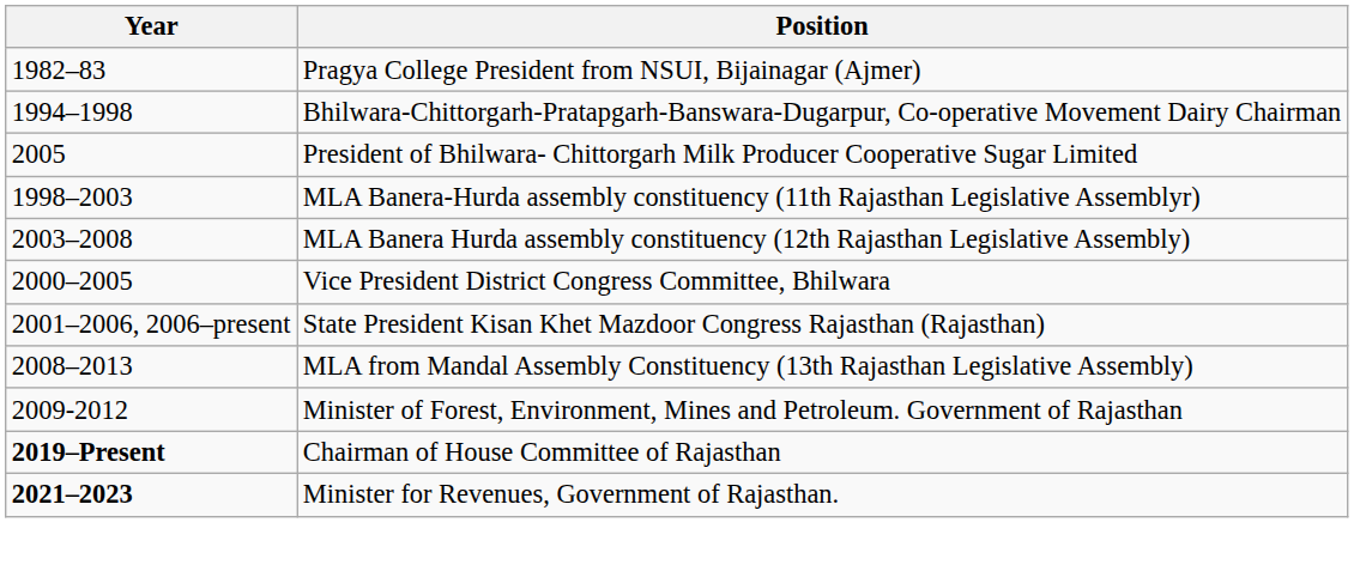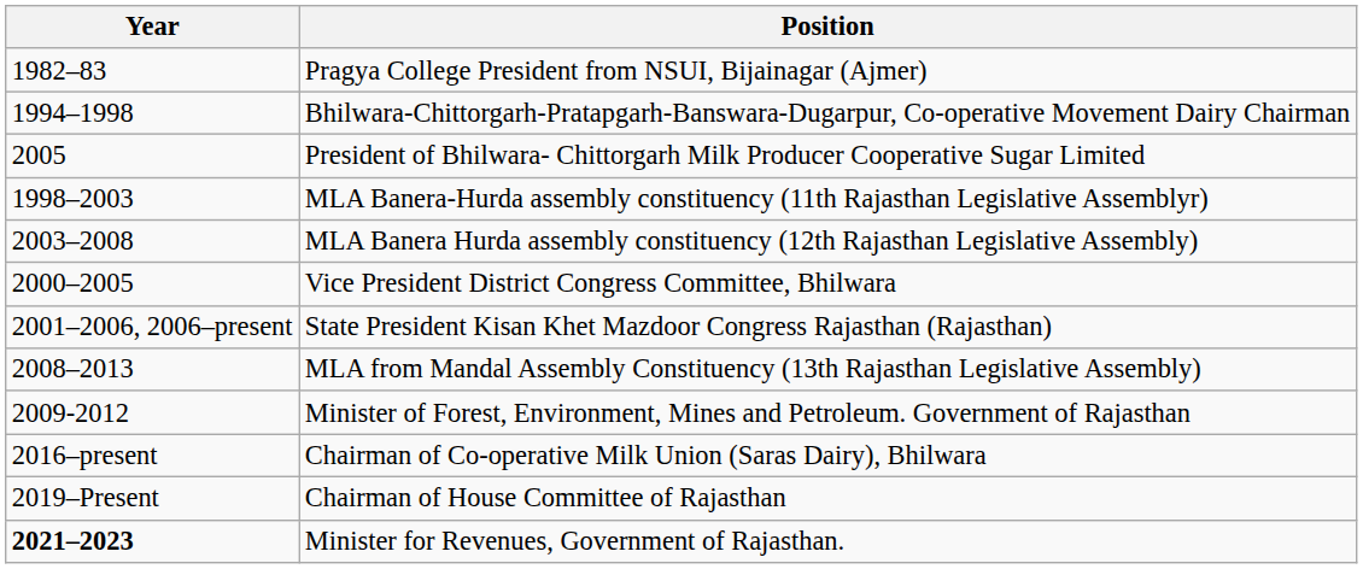+ row: 2016–present | Chairman of Co-operative Milk Union (Saras Dairy), Bhilwara
Chairman of House Committee of Rajasthan | Year: bold -> normal
